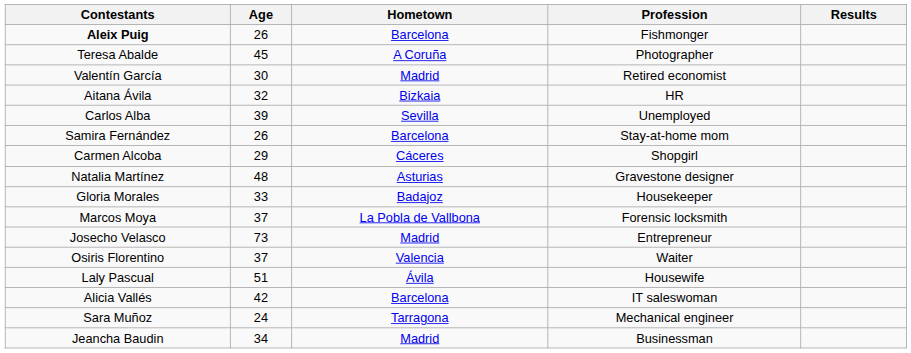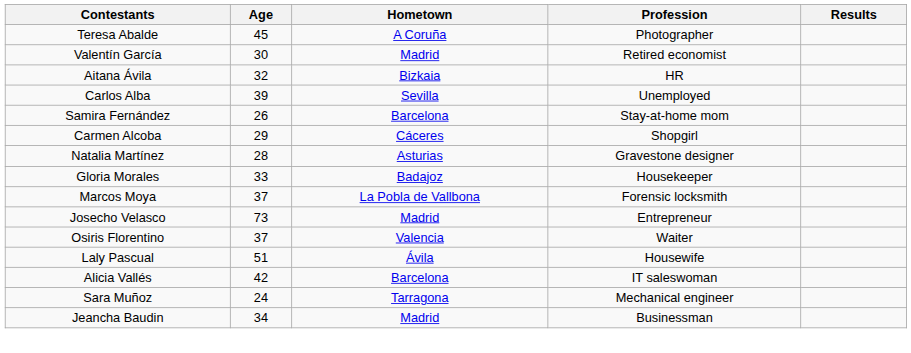- row: Aleix Puig | 26 | Barcelona | Fishmonger
Natalia Martínez | Age: 48 -> 28
